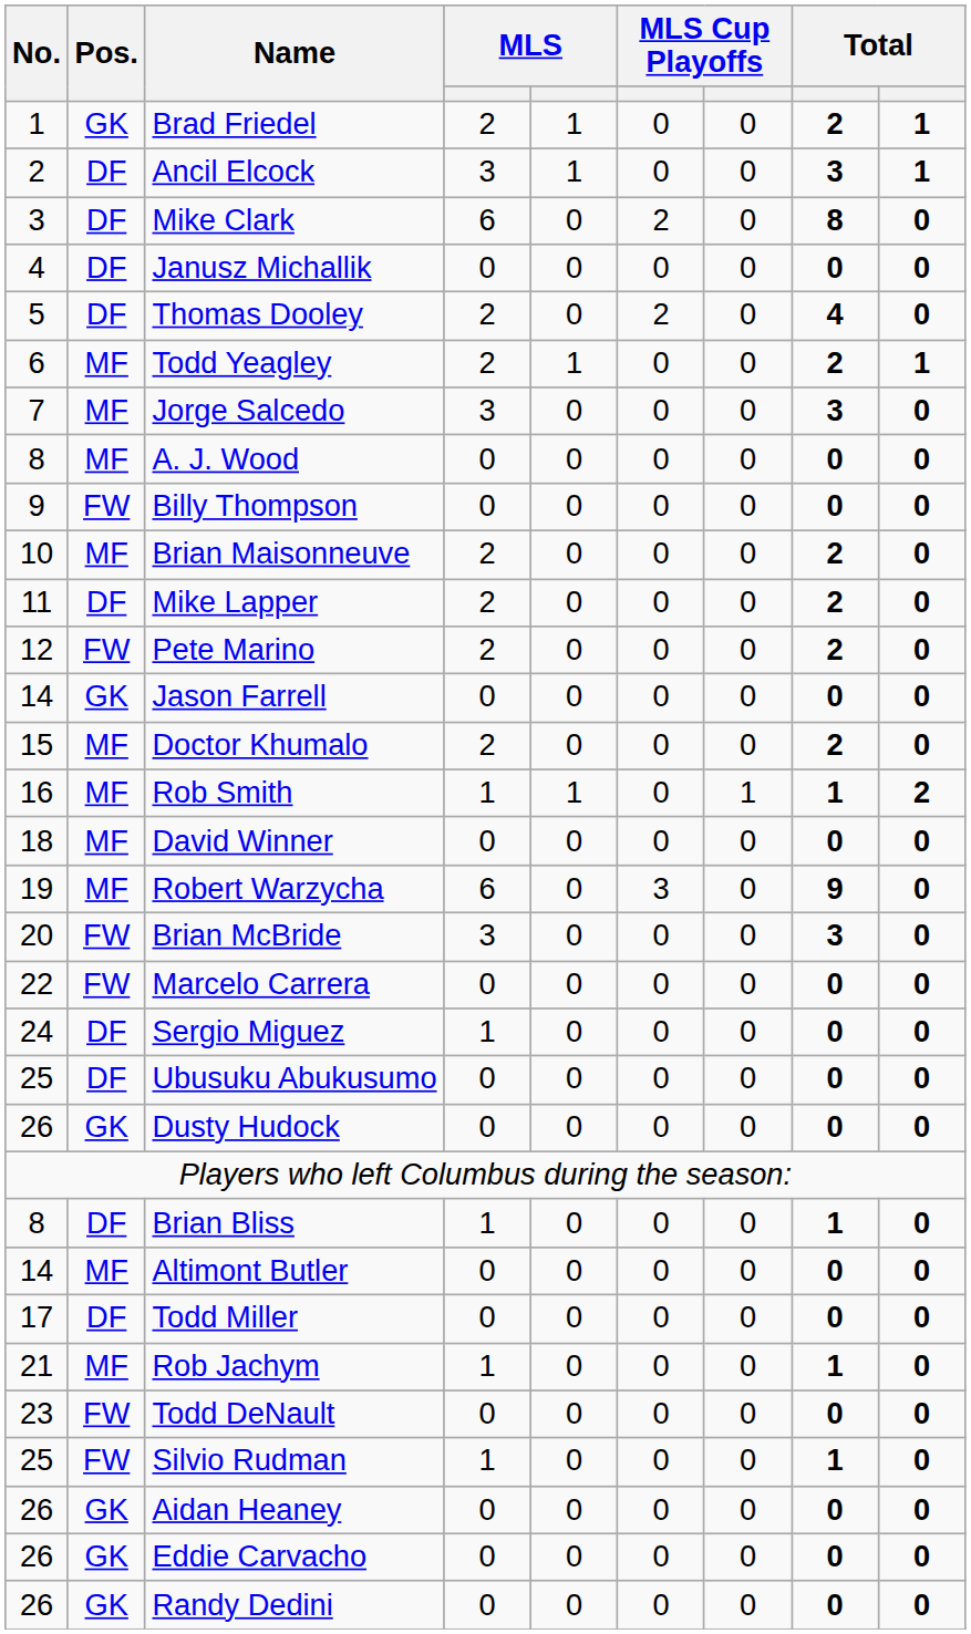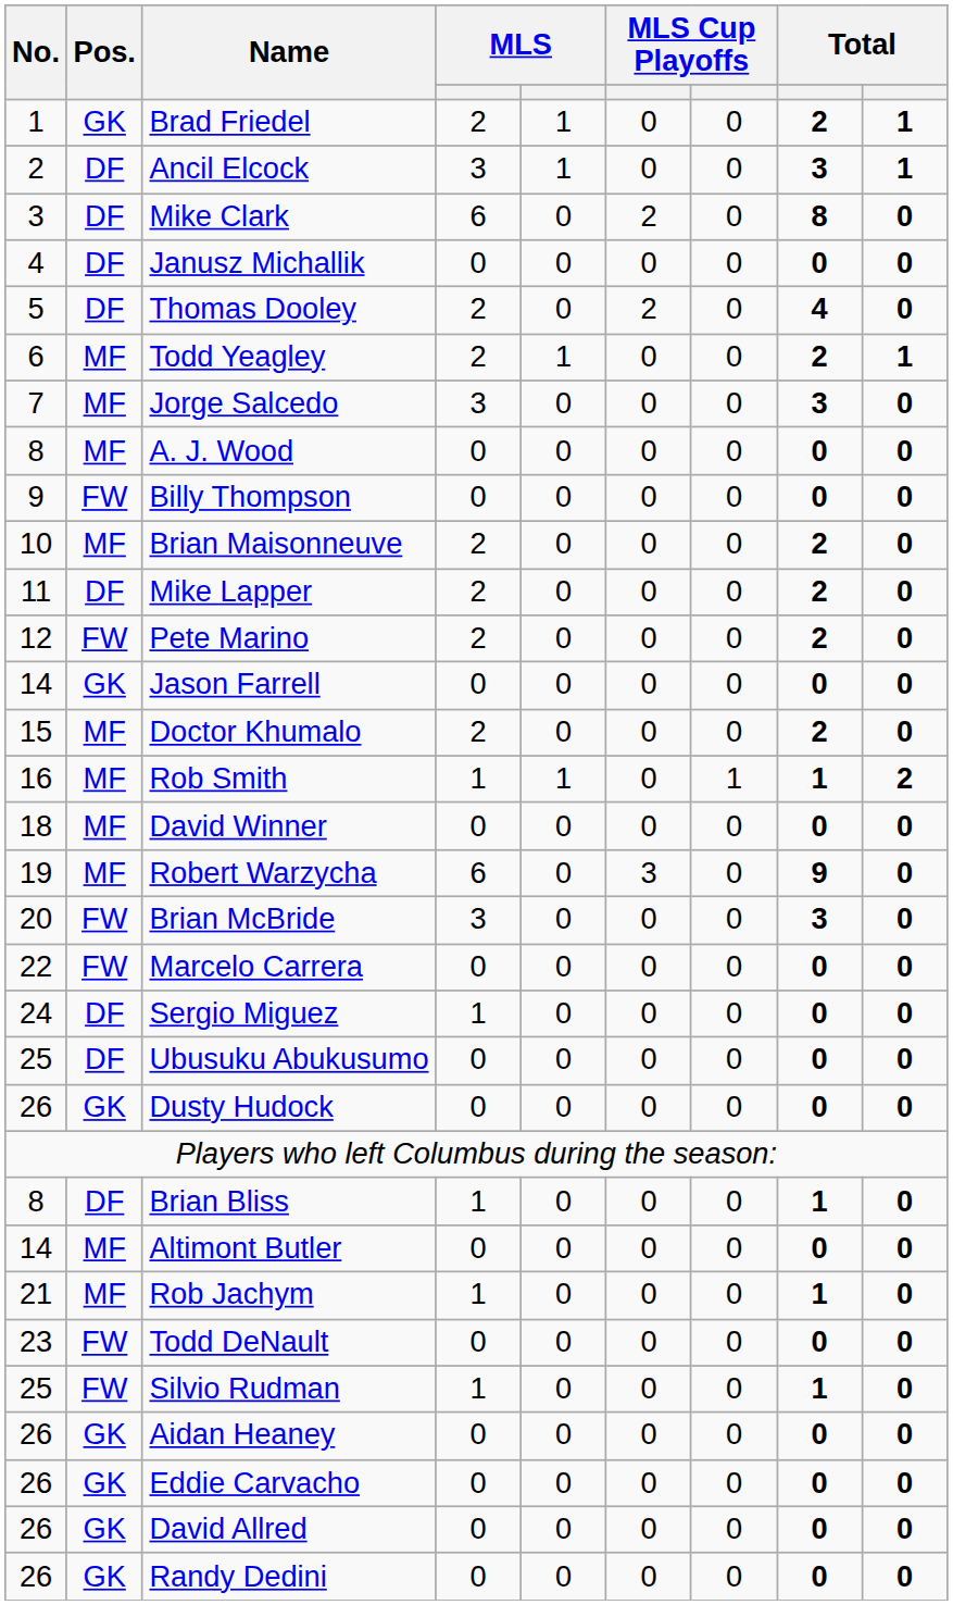- row: 17 | DF | Todd Miller | 0 | 0 | 0 | 0 | 0 | 0
+ row: 26 | GK | David Allred | 0 | 0 | 0 | 0 | 0 | 0
